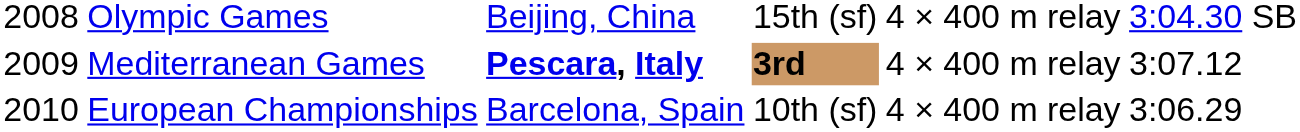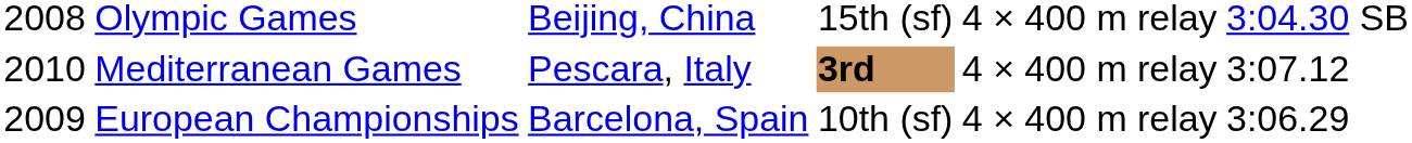Mediterranean Games | column 1: 2009 -> 2010
Mediterranean Games | column 3: bold -> normal
European Championships | column 1: 2010 -> 2009
